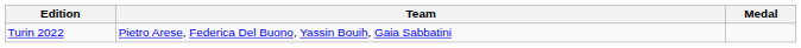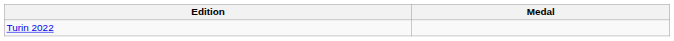- column: Team | Pietro Arese, Federica Del Buono, Yassin Bouih, Gaia Sabbatini
